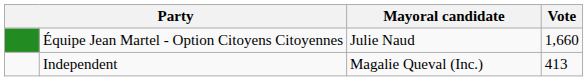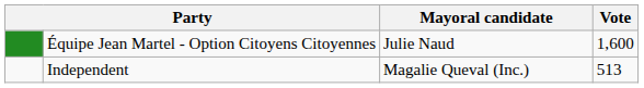Équipe Jean Martel - Option Citoyens Citoyennes | Vote: 1,660 -> 1,600
Independent | Vote: 413 -> 513
